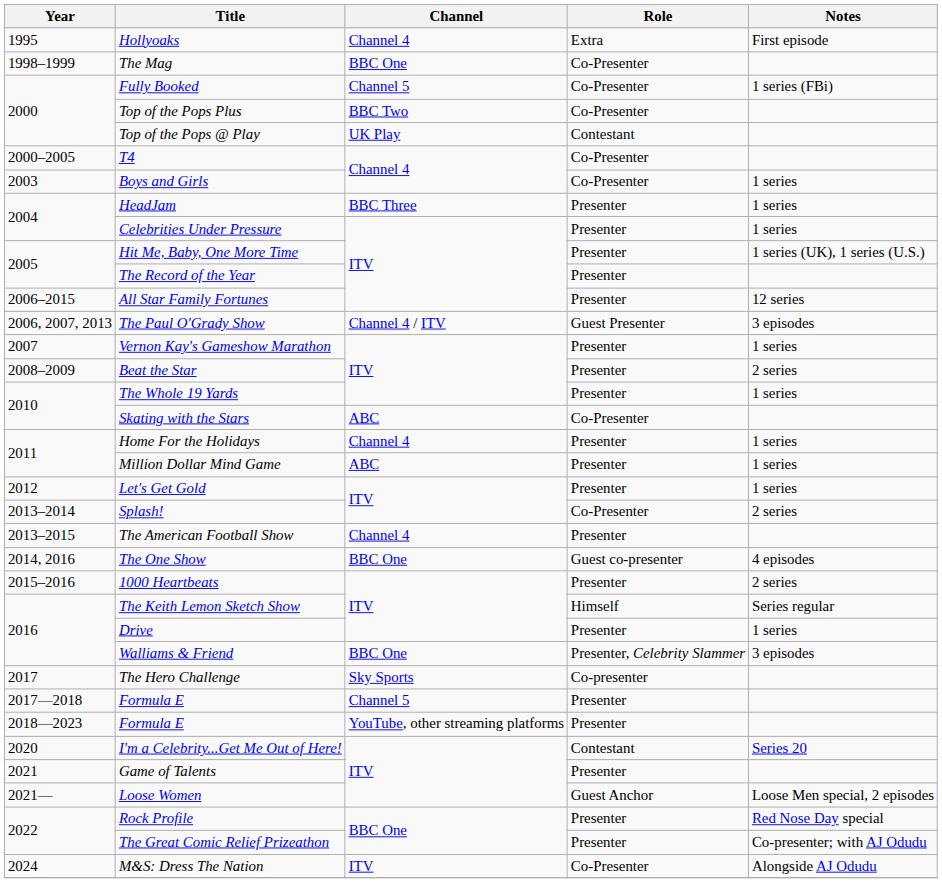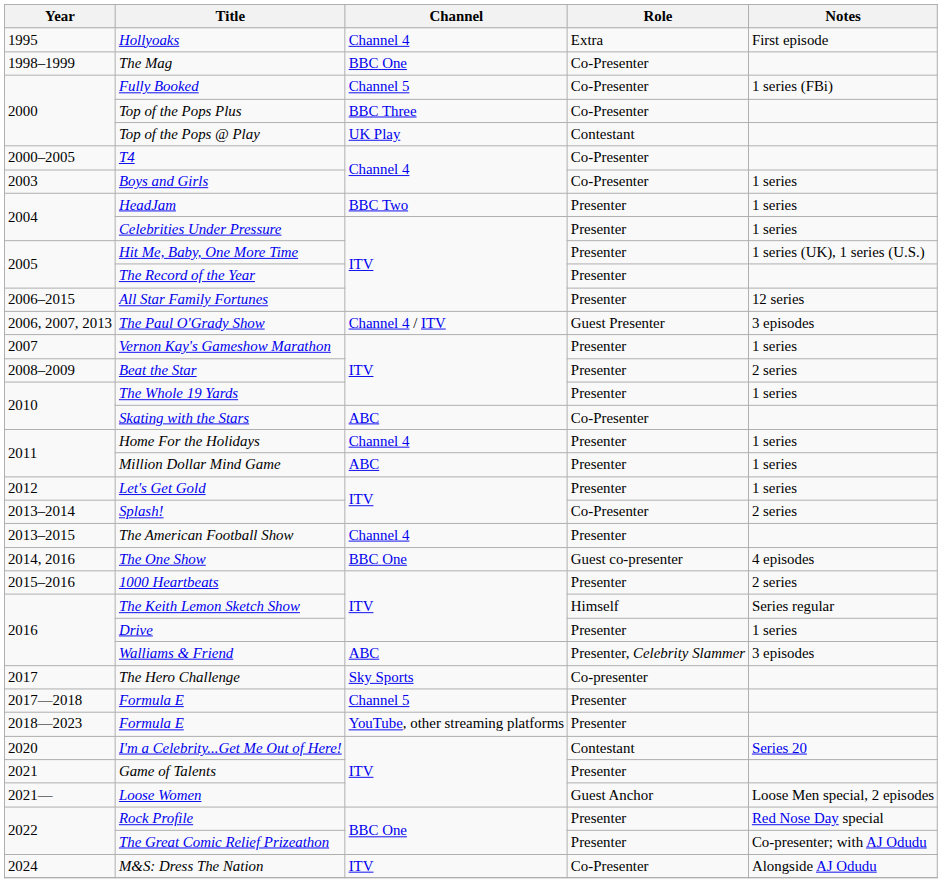Top of the Pops Plus | Channel: BBC Two -> BBC Three
HeadJam | Channel: BBC Three -> BBC Two
Walliams & Friend | Channel: BBC One -> ABC
